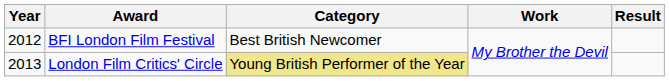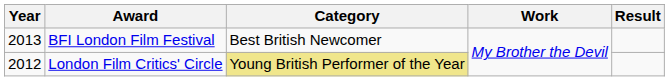BFI London Film Festival | Year: 2012 -> 2013
London Film Critics' Circle | Year: 2013 -> 2012
